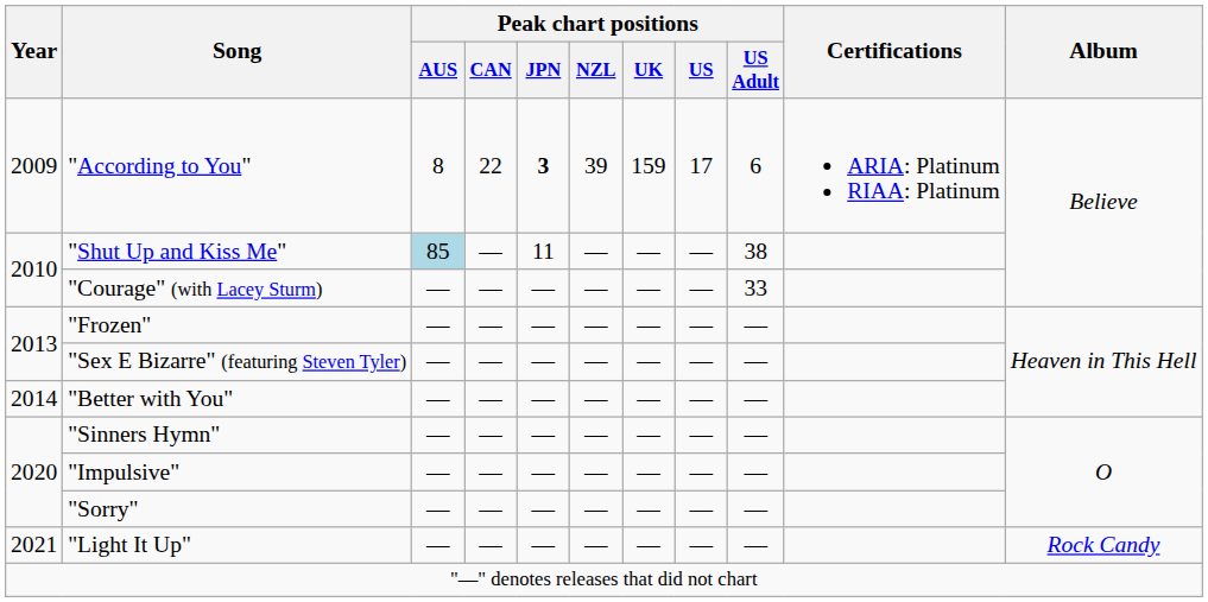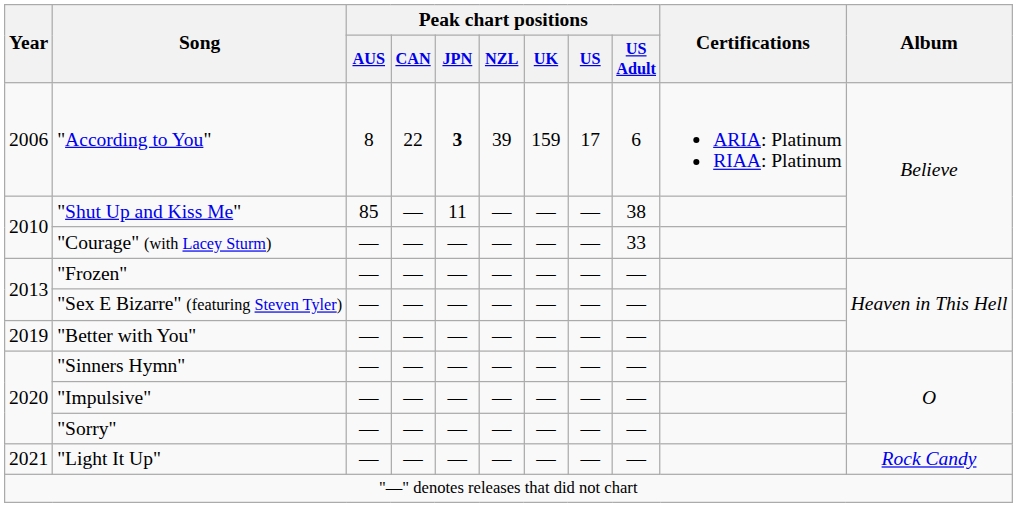"According to You" | Year: 2009 -> 2006
"Shut Up and Kiss Me" | Peak chart positions / AUS: lightblue background -> no background
"Better with You" | Year: 2014 -> 2019
